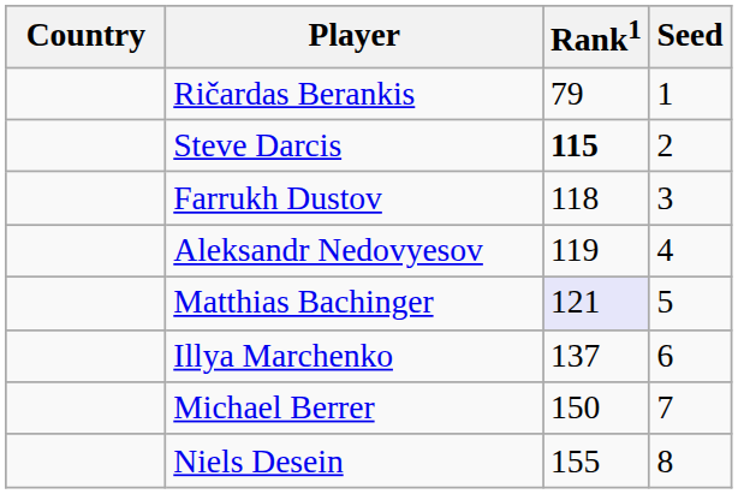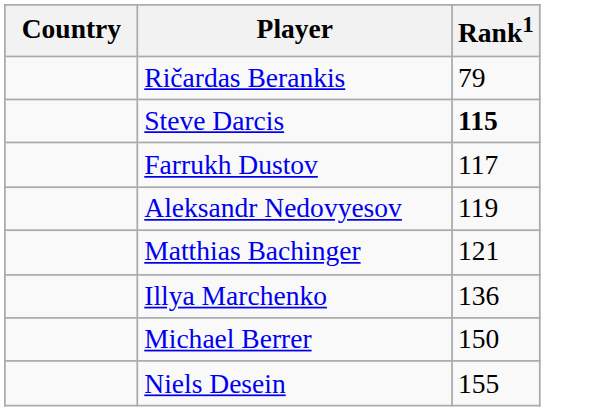- column: Seed | 1 | 2 | 3 | 4 | 5 | 6 | 7 | 8
Farrukh Dustov | Rank1: 118 -> 117
Matthias Bachinger | Rank1: lavender background -> no background
Illya Marchenko | Rank1: 137 -> 136
